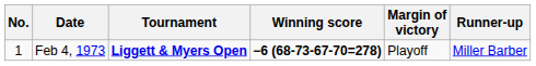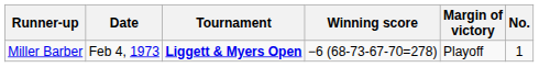columns swapped: No. <-> Runner-up
Feb 4, 1973 | Winning score: bold -> normal
